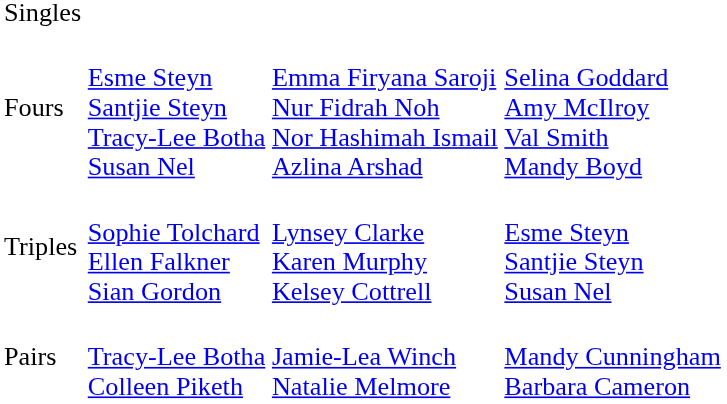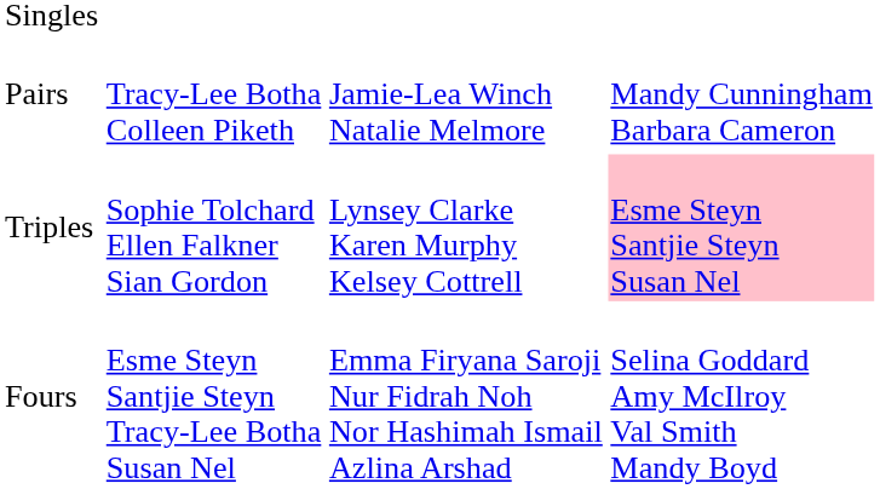rows swapped: Pairs <-> Fours
Triples | column 4: no background -> pink background
